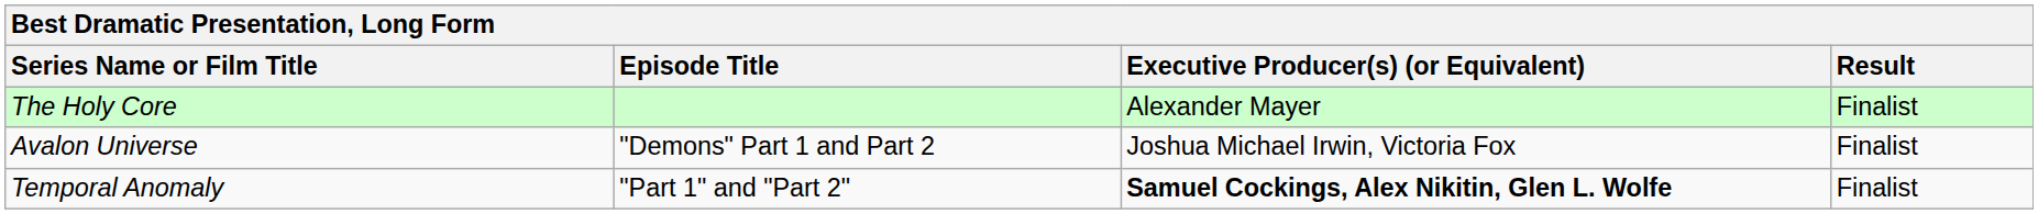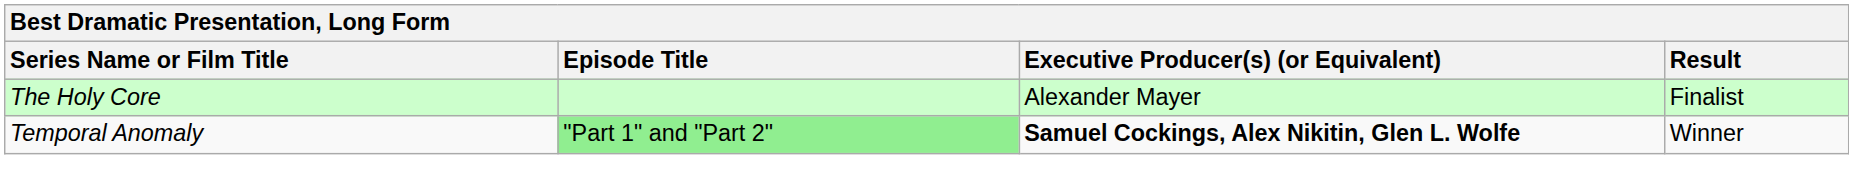- row: Avalon Universe | "Demons" Part 1 and Part 2 | Joshua Michael Irwin, Victoria Fox | Finalist
Temporal Anomaly | Episode Title: no background -> lightgreen background
Temporal Anomaly | Result: Finalist -> Winner
